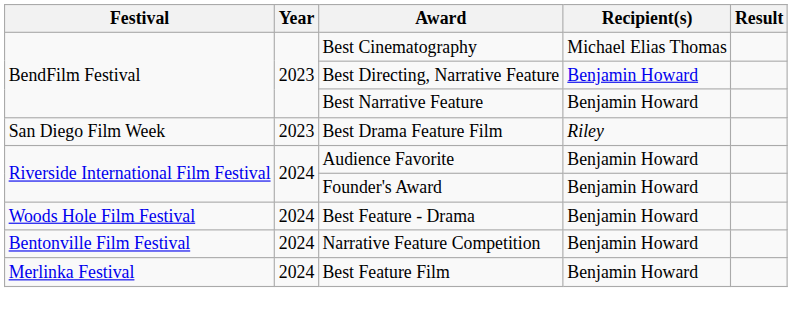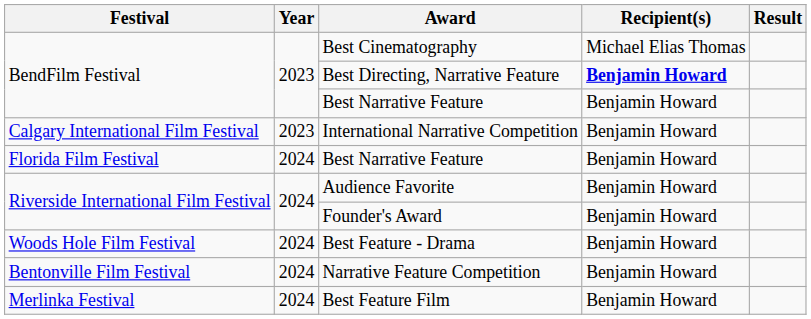Best Directing, Narrative Feature | Recipient(s): normal -> bold
+ row: Calgary International Film Festival | 2023 | International Narrative Competition | Benjamin Howard
- row: San Diego Film Week | 2023 | Best Drama Feature Film | Riley
+ row: Florida Film Festival | 2024 | Best Narrative Feature | Benjamin Howard
